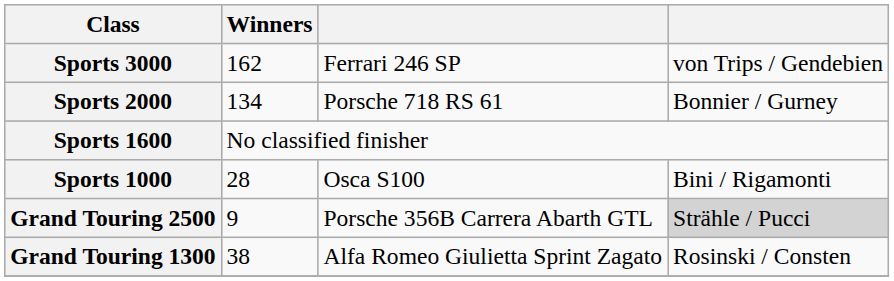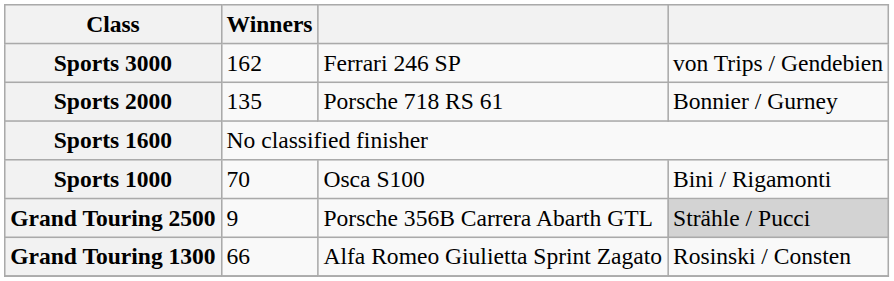Sports 2000 | Winners: 134 -> 135
Sports 1000 | Winners: 28 -> 70
Grand Touring 1300 | Winners: 38 -> 66
